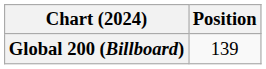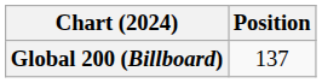Global 200 (Billboard) | Position: 139 -> 137
